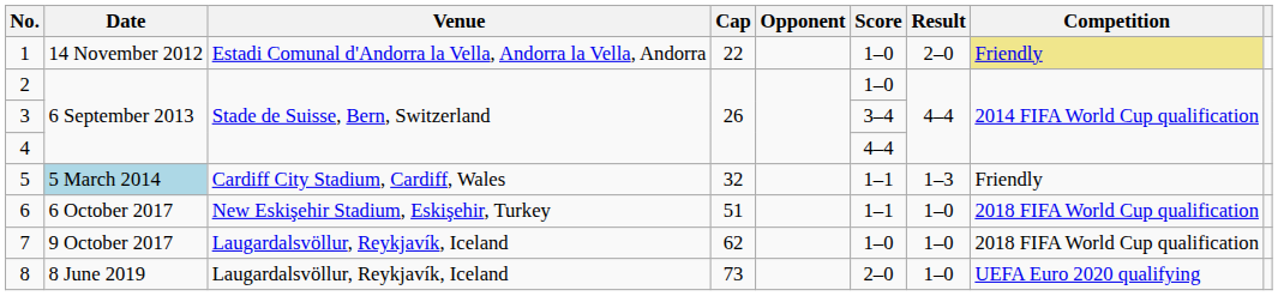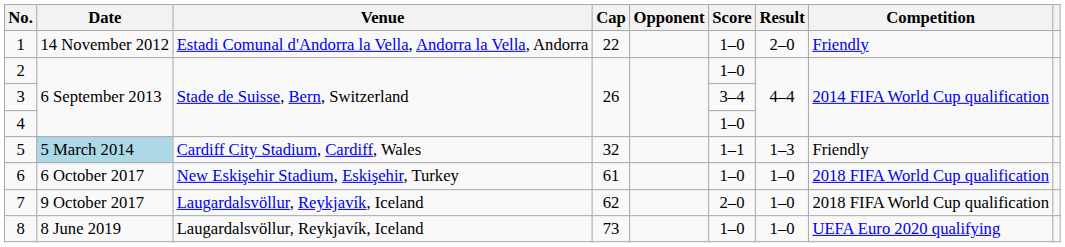1 | Competition: khaki background -> no background
4 | Score: 4–4 -> 1–0
6 | Cap: 51 -> 61
6 | Score: 1–1 -> 1–0
7 | Score: 1–0 -> 2–0
8 | Score: 2–0 -> 1–0
